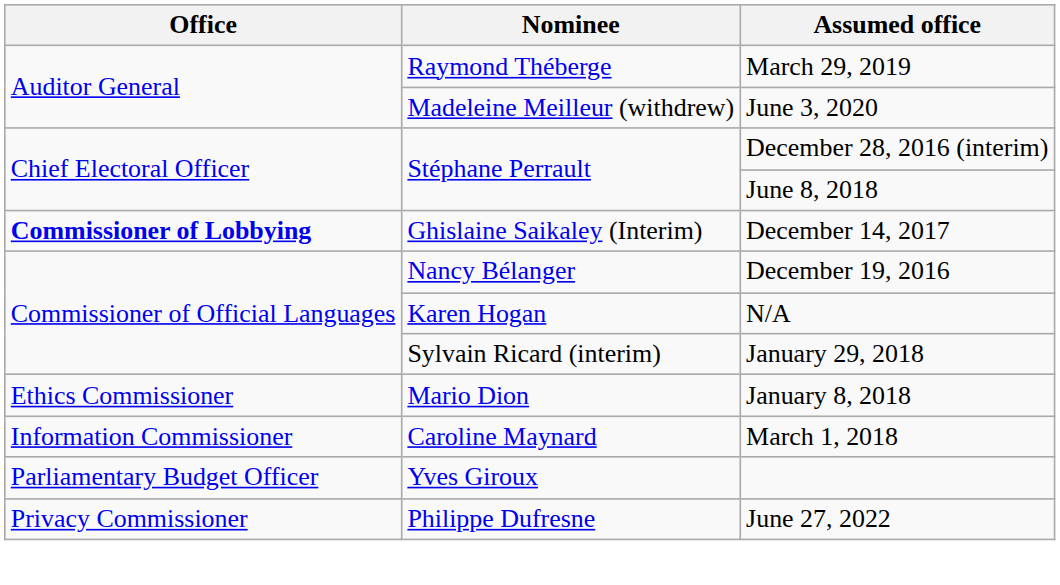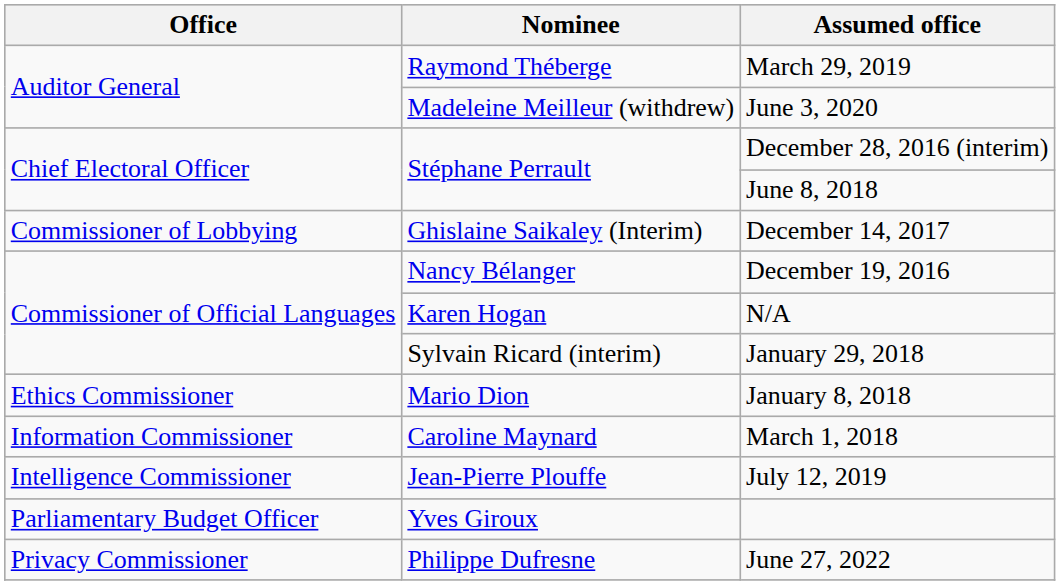December 14, 2017 | Office: bold -> normal
+ row: Intelligence Commissioner | Jean-Pierre Plouffe | July 12, 2019
